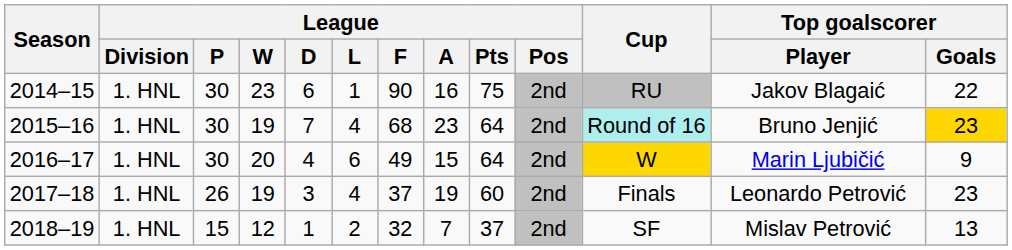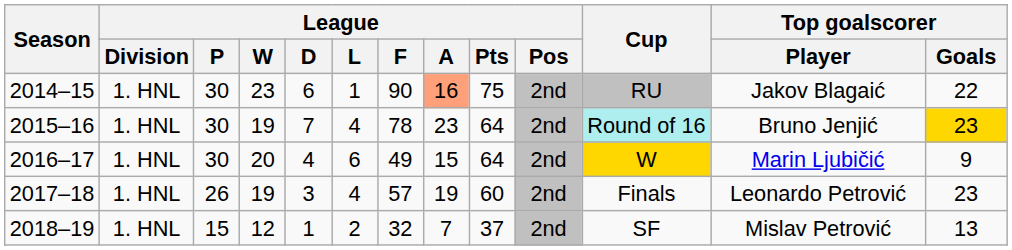2014–15 | League / A: no background -> lightsalmon background
2015–16 | League / F: 68 -> 78
2017–18 | League / F: 37 -> 57
